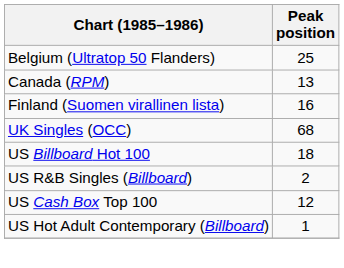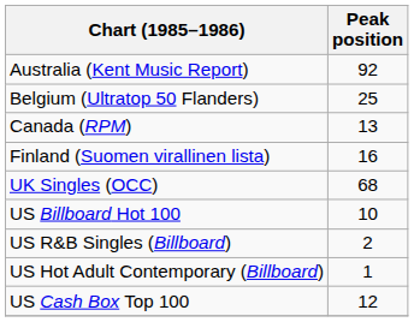+ row: Australia (Kent Music Report) | 92
US Billboard Hot 100 | Peak position: 18 -> 10
rows swapped: US Hot Adult Contemporary (Billboard) <-> US Cash Box Top 100
